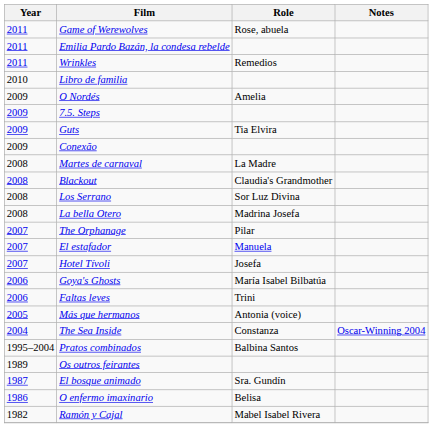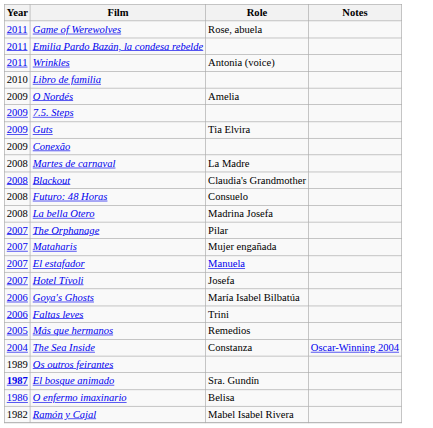Wrinkles | Role: Remedios -> Antonia (voice)
+ row: 2008 | Futuro: 48 Horas | Consuelo
- row: 2008 | Los Serrano | Sor Luz Divina
+ row: 2007 | Mataharis | Mujer engañada
Más que hermanos | Role: Antonia (voice) -> Remedios
- row: 1995–2004 | Pratos combinados | Balbina Santos
El bosque animado | Year: normal -> bold
